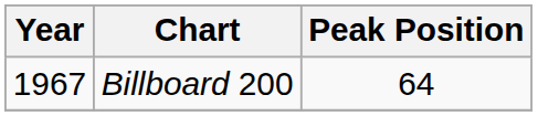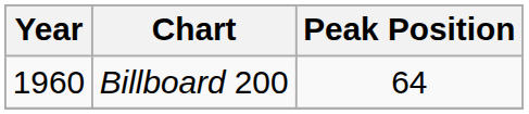Billboard 200 | Year: 1967 -> 1960
